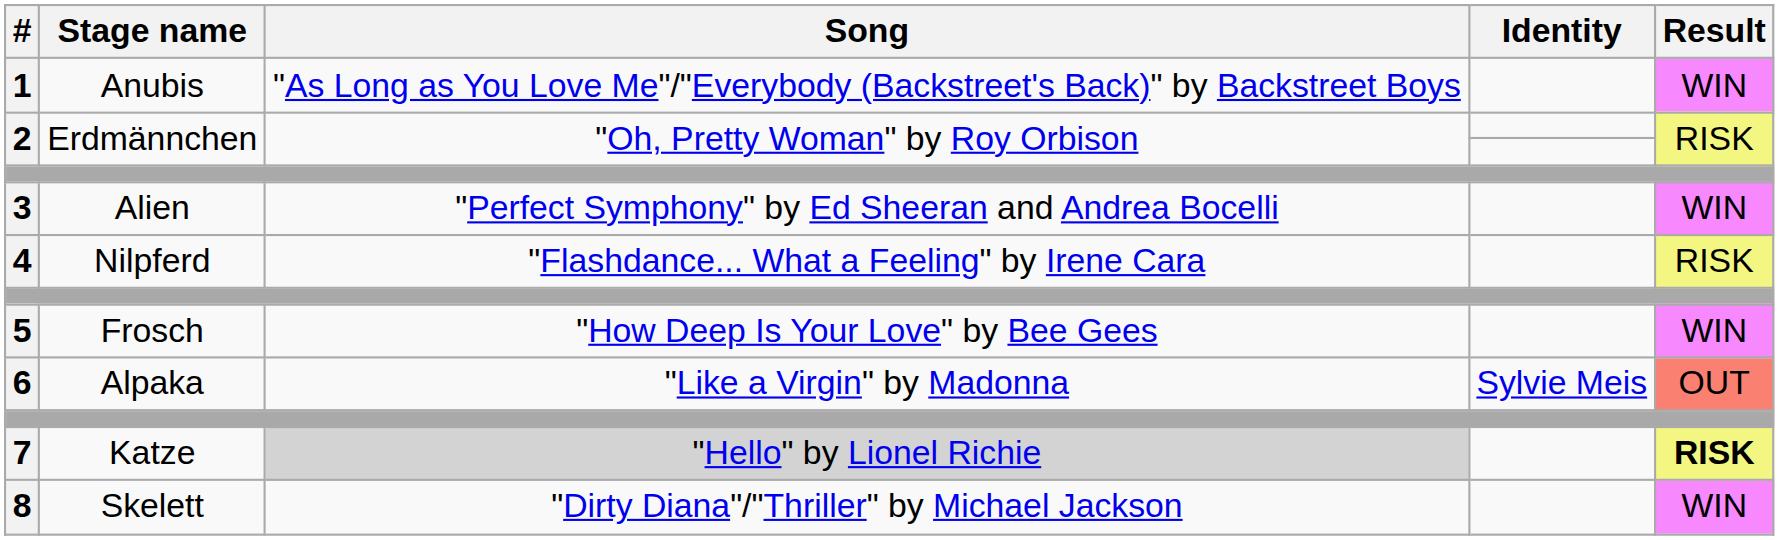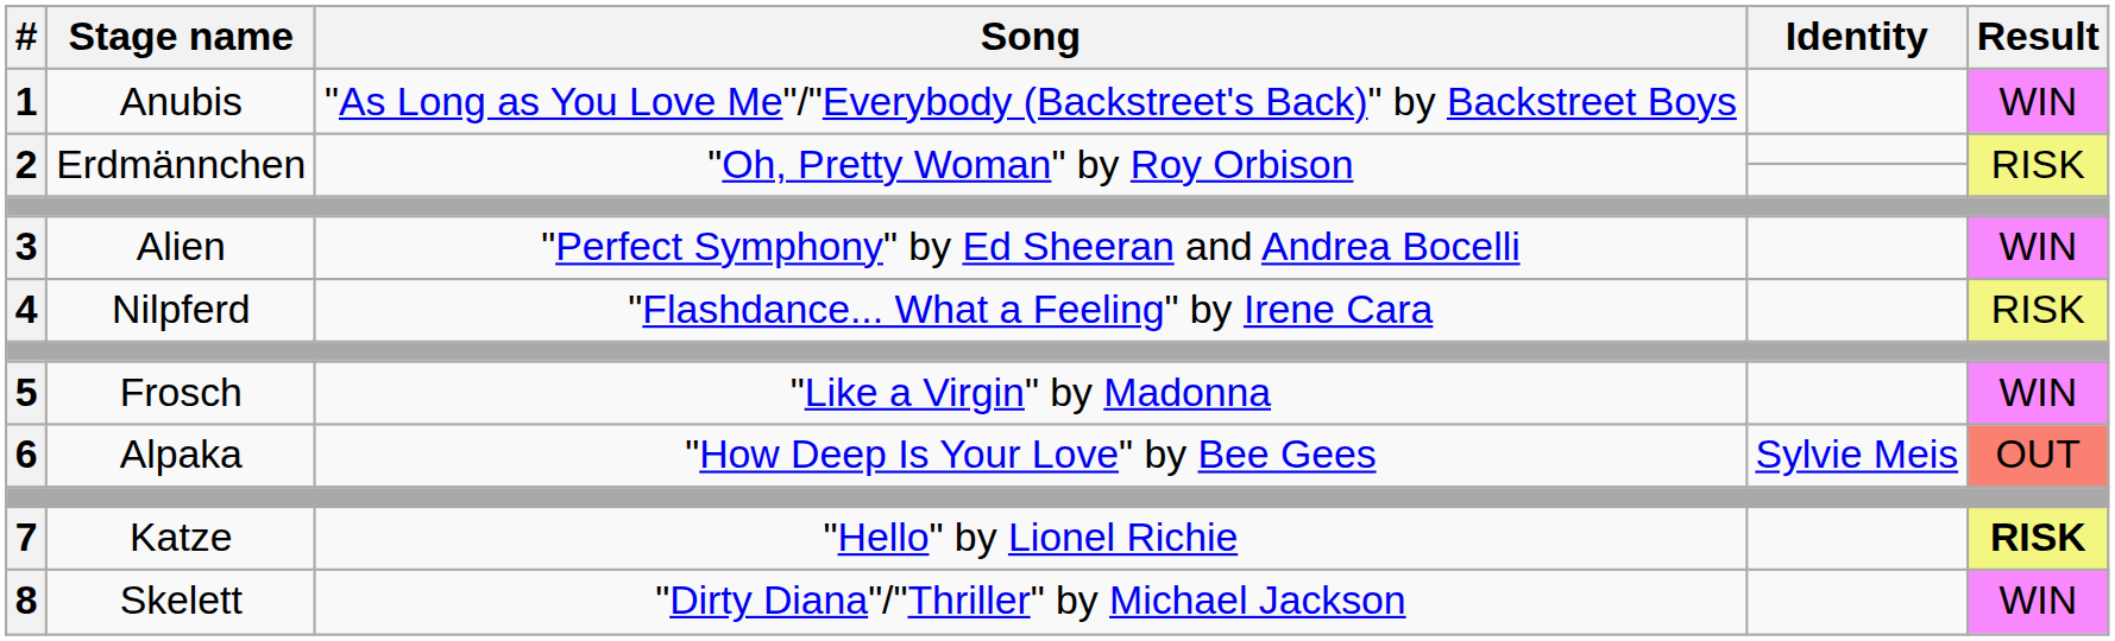5 | Song: "How Deep Is Your Love" by Bee Gees -> "Like a Virgin" by Madonna
6 | Song: "Like a Virgin" by Madonna -> "How Deep Is Your Love" by Bee Gees
7 | Song: lightgrey background -> no background
